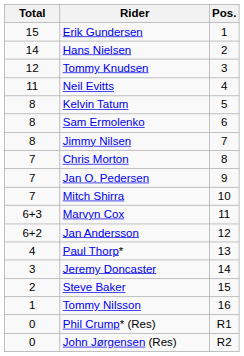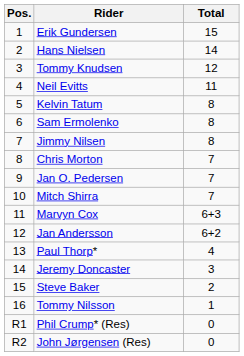columns swapped: Pos. <-> Total
